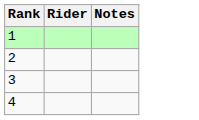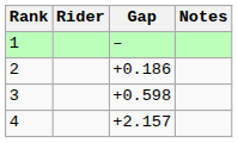+ column: Gap | – | +0.186 | +0.598 | +2.157
